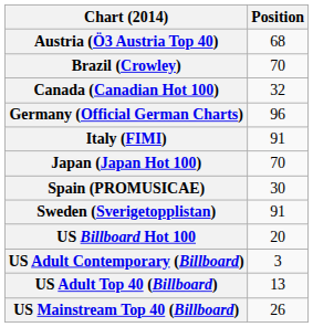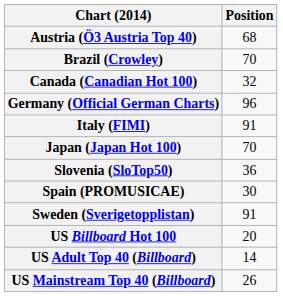+ row: Slovenia (SloTop50) | 36
- row: US Adult Contemporary (Billboard) | 3
US Adult Top 40 (Billboard) | Position: 13 -> 14
